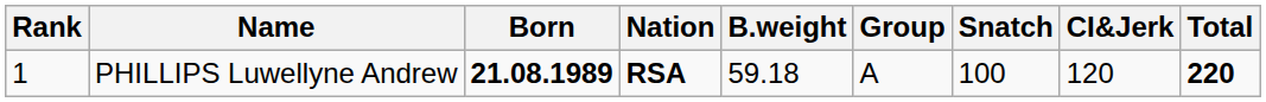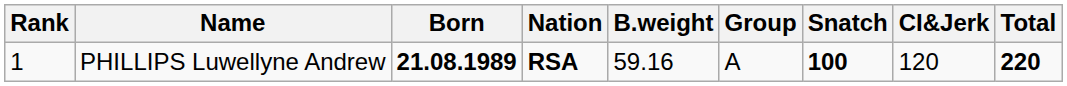PHILLIPS Luwellyne Andrew | B.weight: 59.18 -> 59.16
PHILLIPS Luwellyne Andrew | Snatch: normal -> bold
